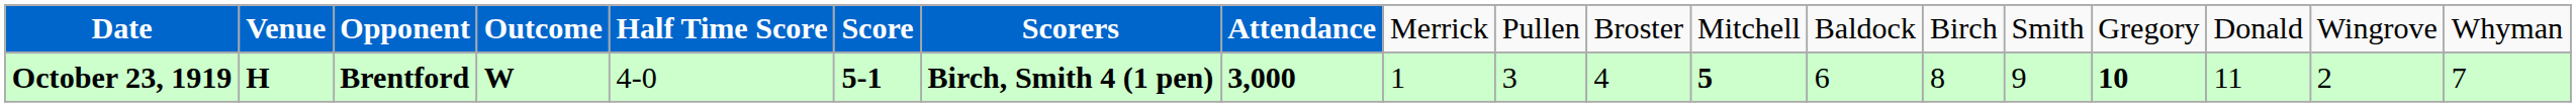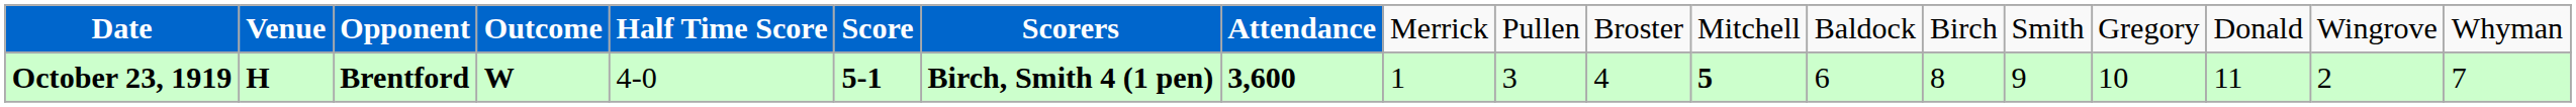October 23, 1919 | column 8: 3,000 -> 3,600
October 23, 1919 | column 16: bold -> normal
